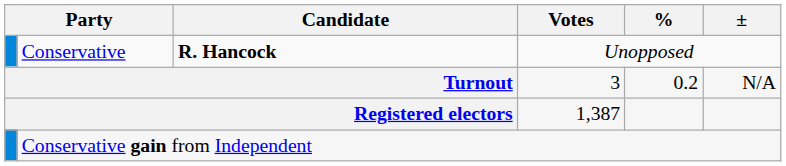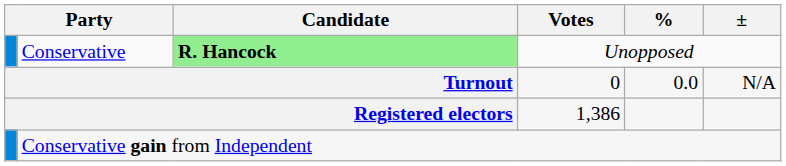Conservative | Candidate: no background -> lightgreen background
Turnout | Votes: 3 -> 0
Turnout | %: 0.2 -> 0.0
Registered electors | Votes: 1,387 -> 1,386
